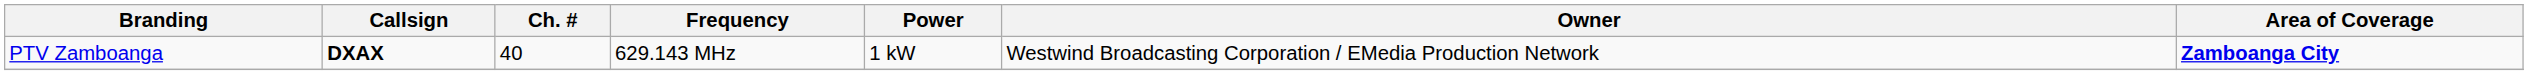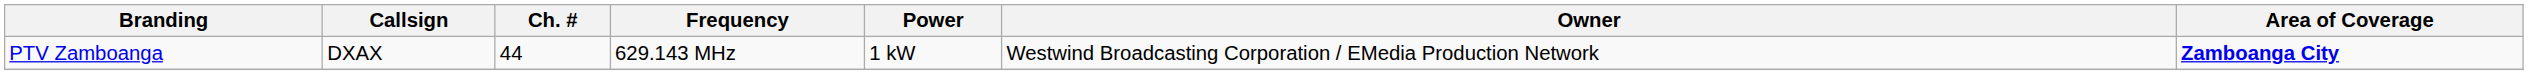PTV Zamboanga | Callsign: bold -> normal
PTV Zamboanga | Ch. #: 40 -> 44
